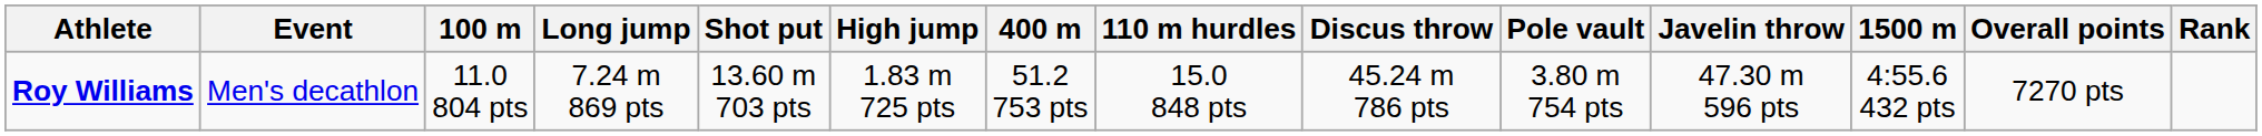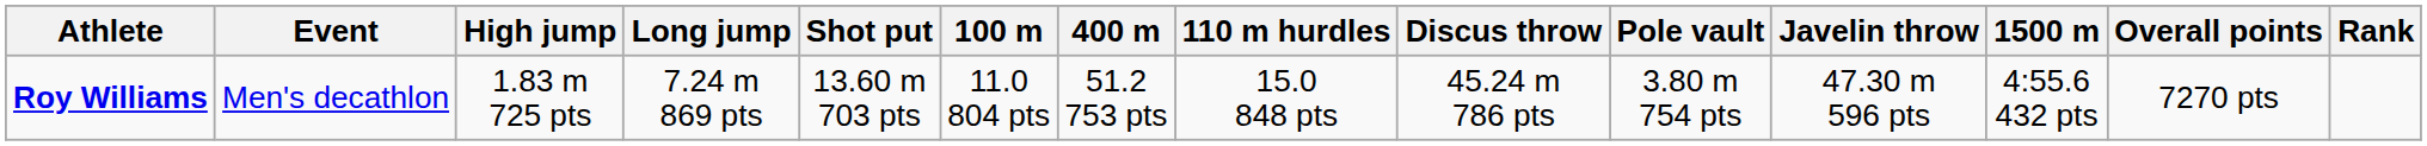columns swapped: 100 m <-> High jump
